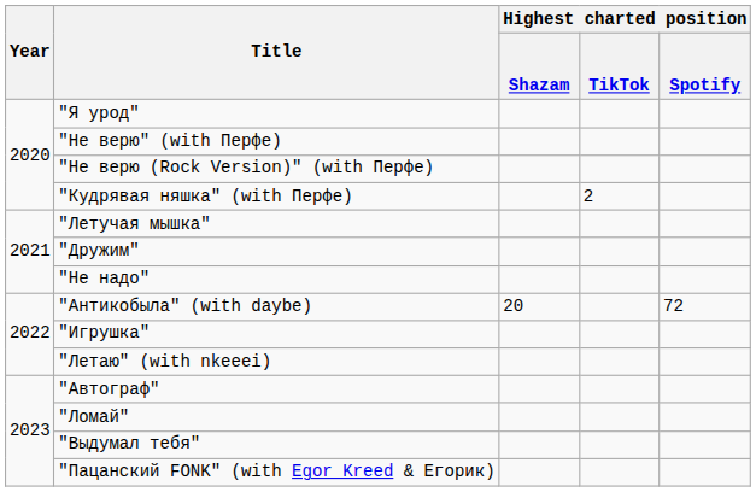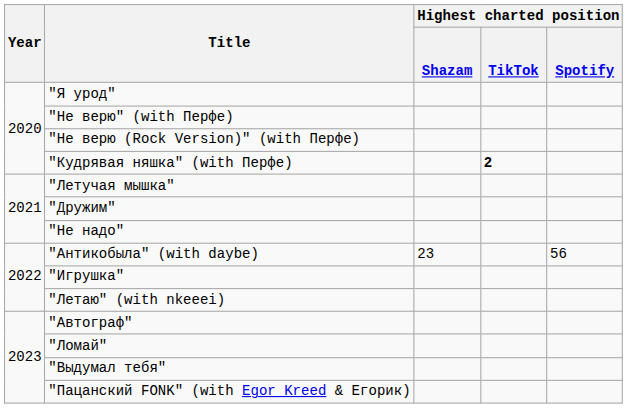"Кудрявая няшка" (with Перфе) | Highest charted position / TikTok: normal -> bold
"Антикобыла" (with daybe) | Highest charted position / Shazam: 20 -> 23
"Антикобыла" (with daybe) | Highest charted position / Spotify: 72 -> 56
